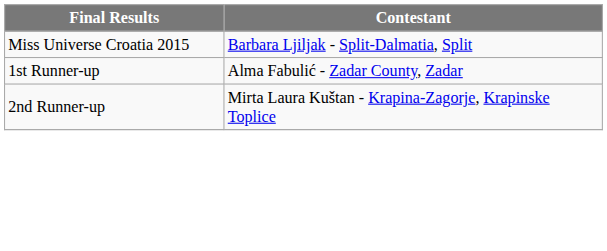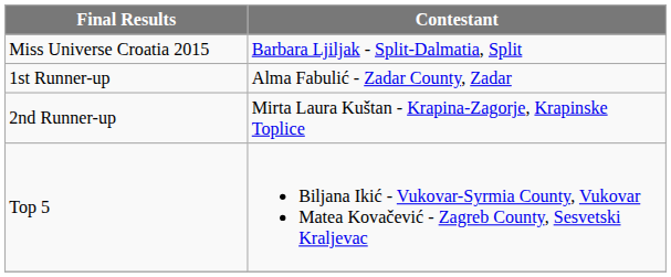+ row: Top 5 | Biljana Ikić - Vukovar-Syrmia County, Vukovar Matea Kovačević - Zagreb County, Sesvetski Kraljevac
